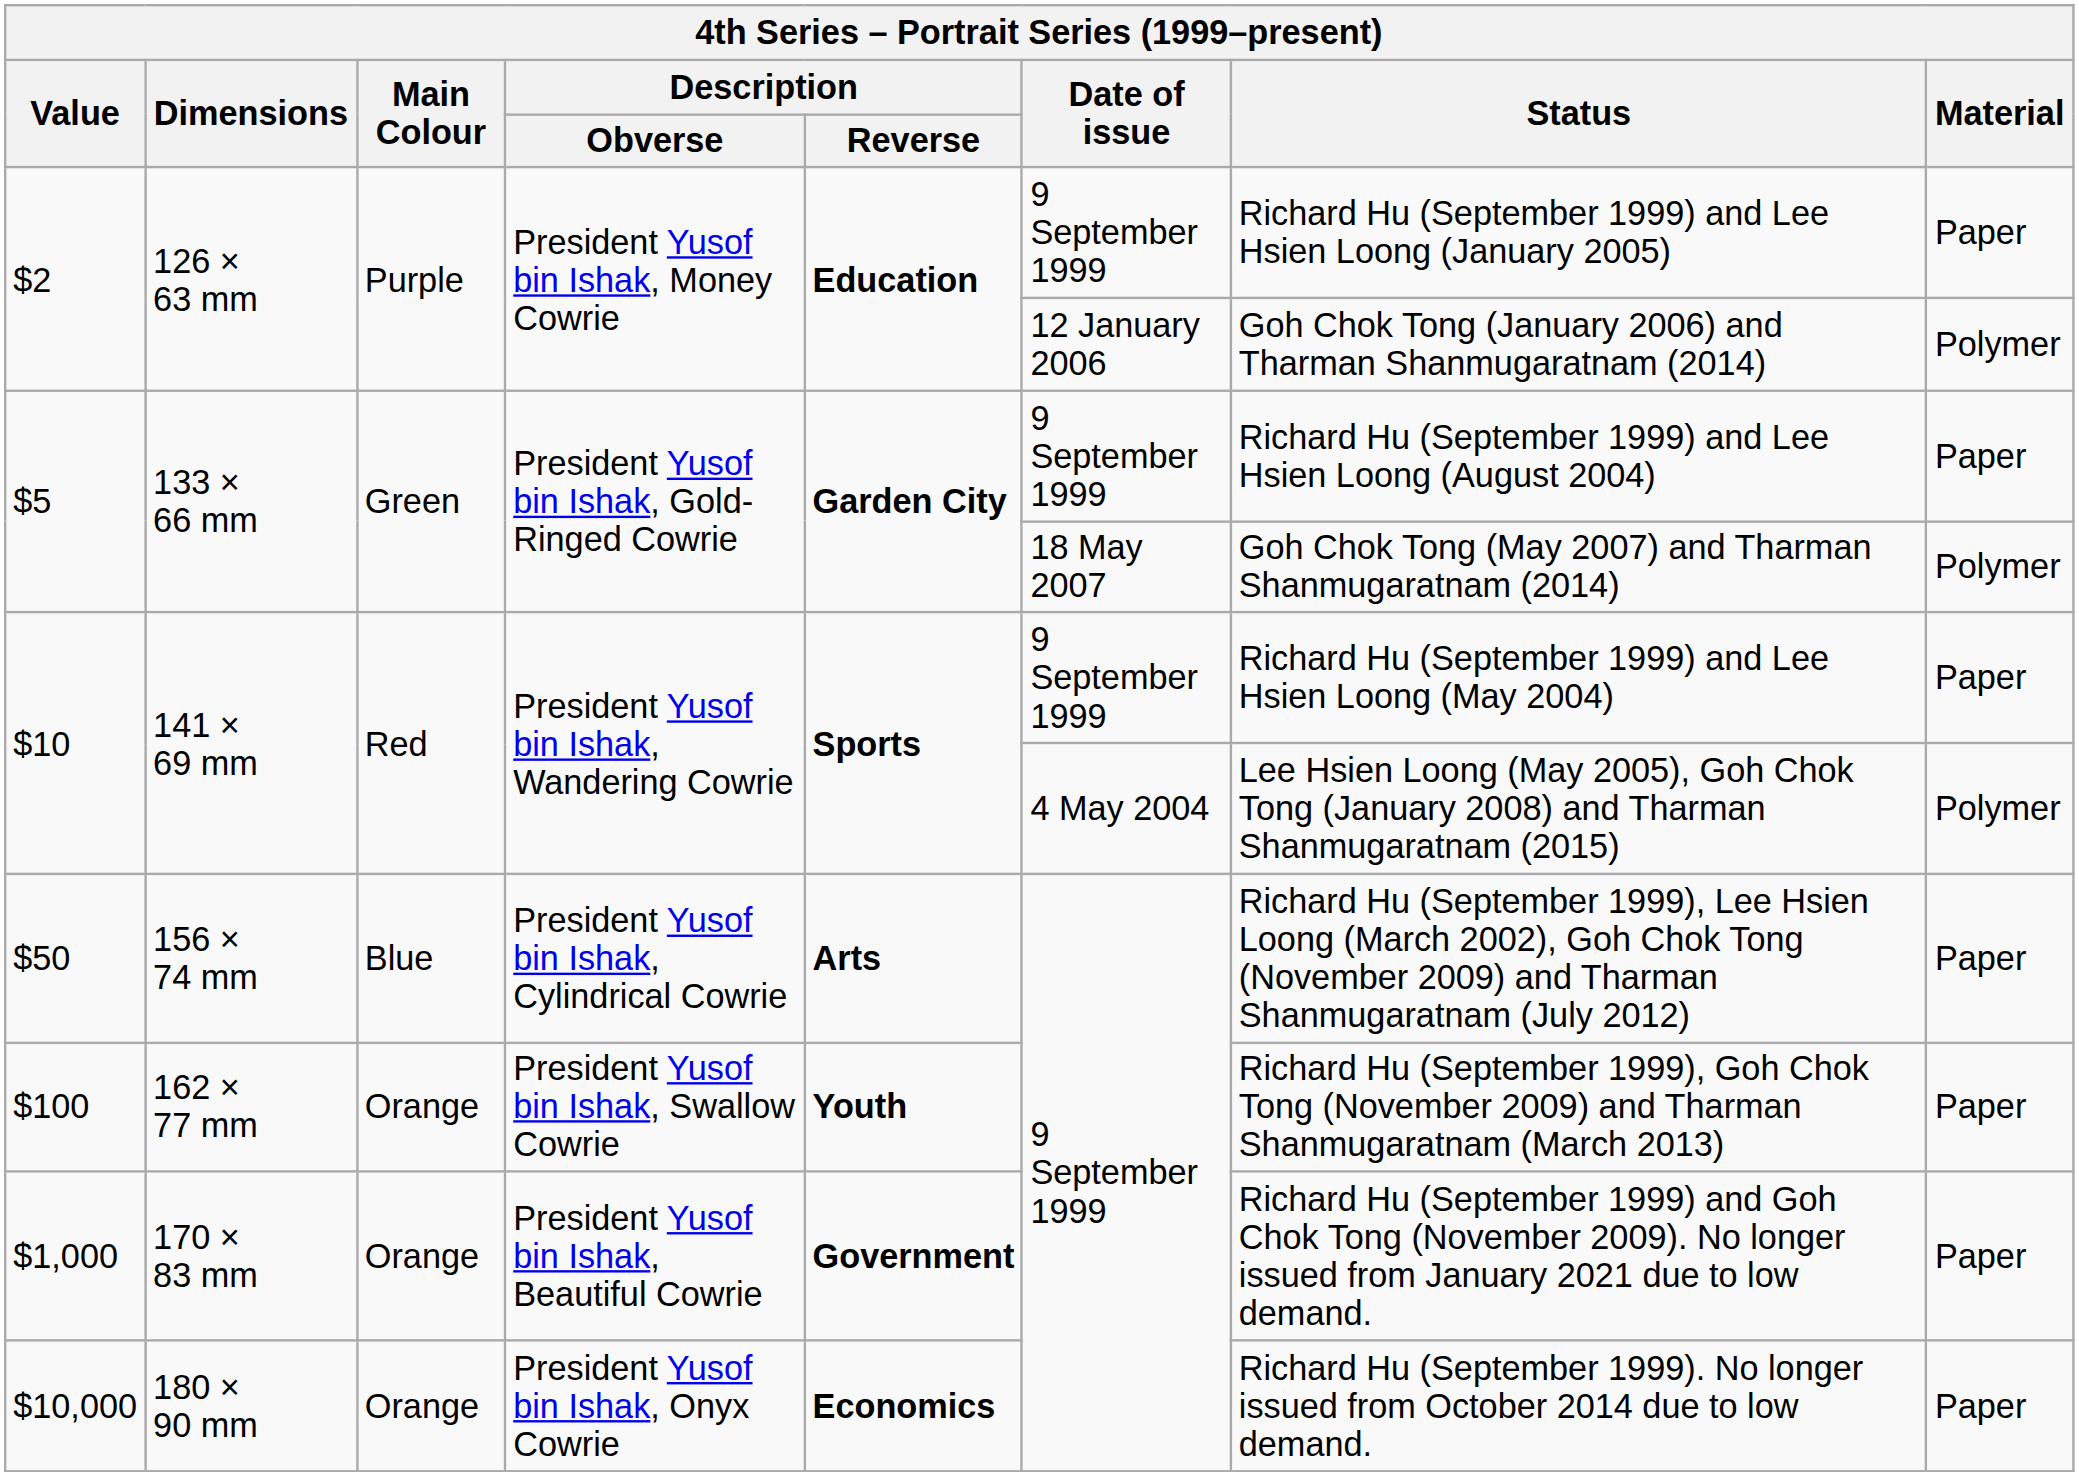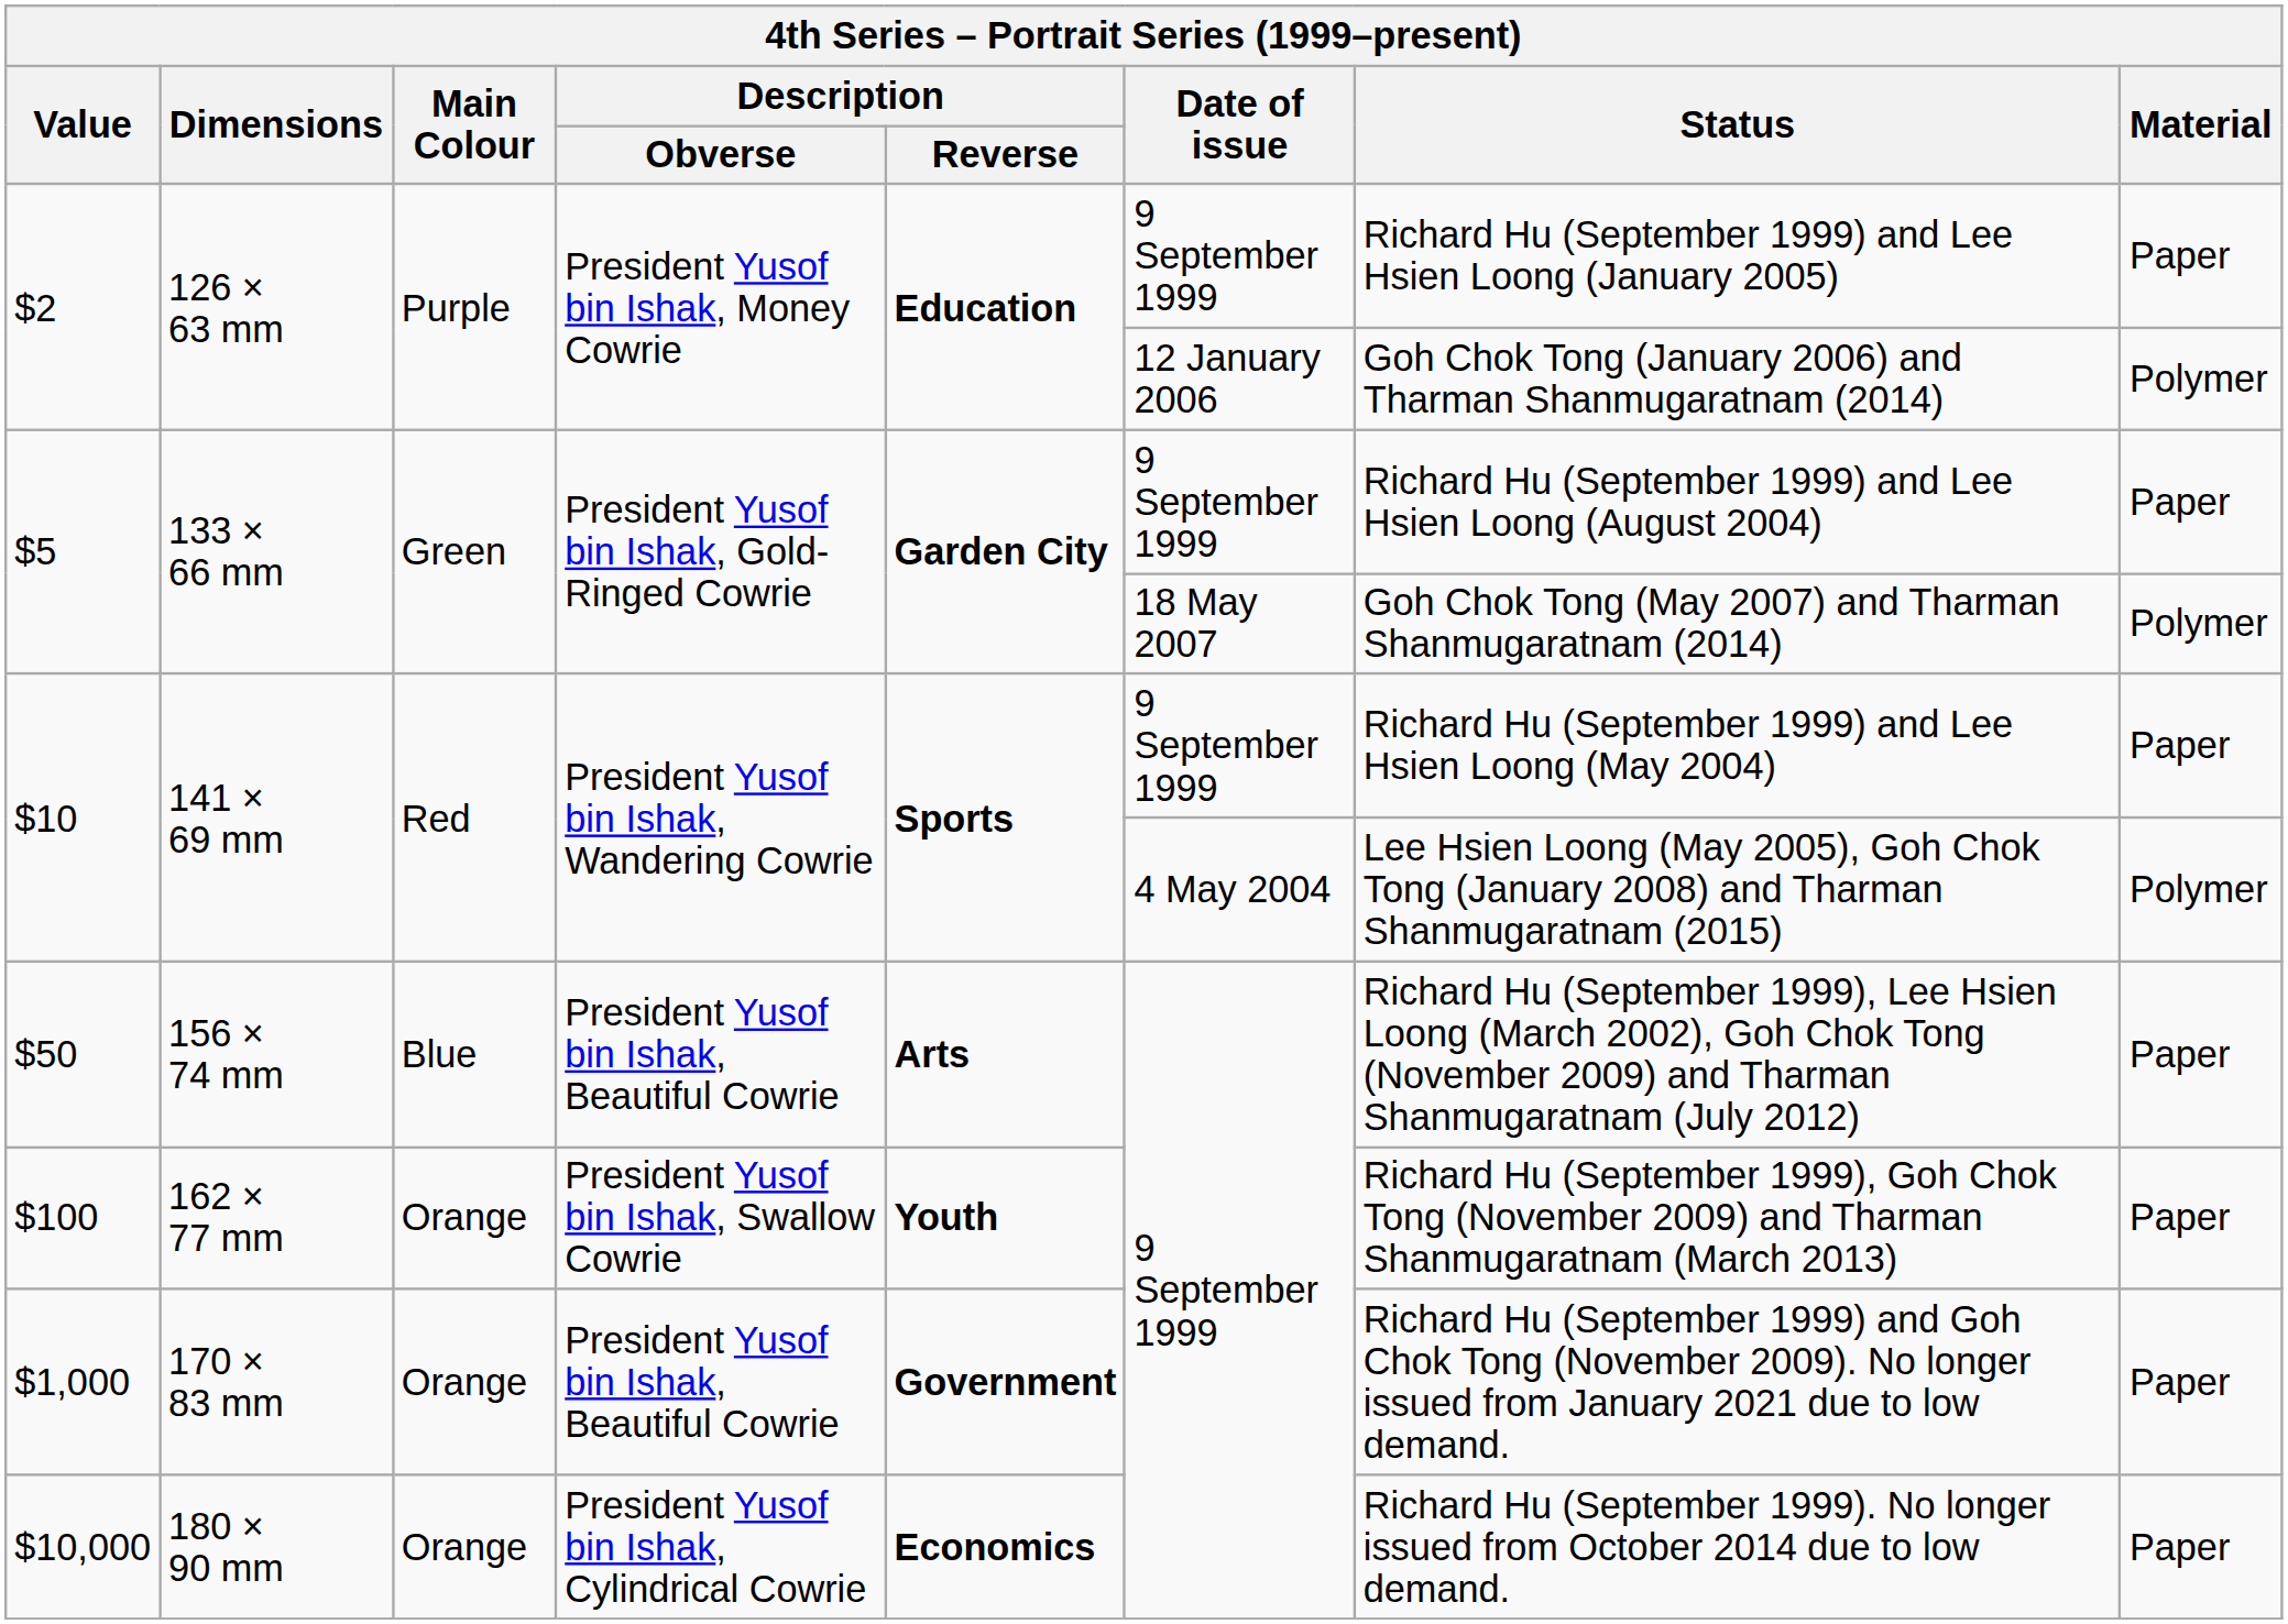$50 | Description / Obverse: President Yusof bin Ishak, Cylindrical Cowrie -> President Yusof bin Ishak, Beautiful Cowrie
$10,000 | Description / Obverse: President Yusof bin Ishak, Onyx Cowrie -> President Yusof bin Ishak, Cylindrical Cowrie
